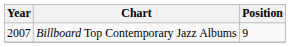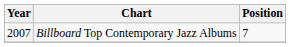Billboard Top Contemporary Jazz Albums | Position: 9 -> 7
